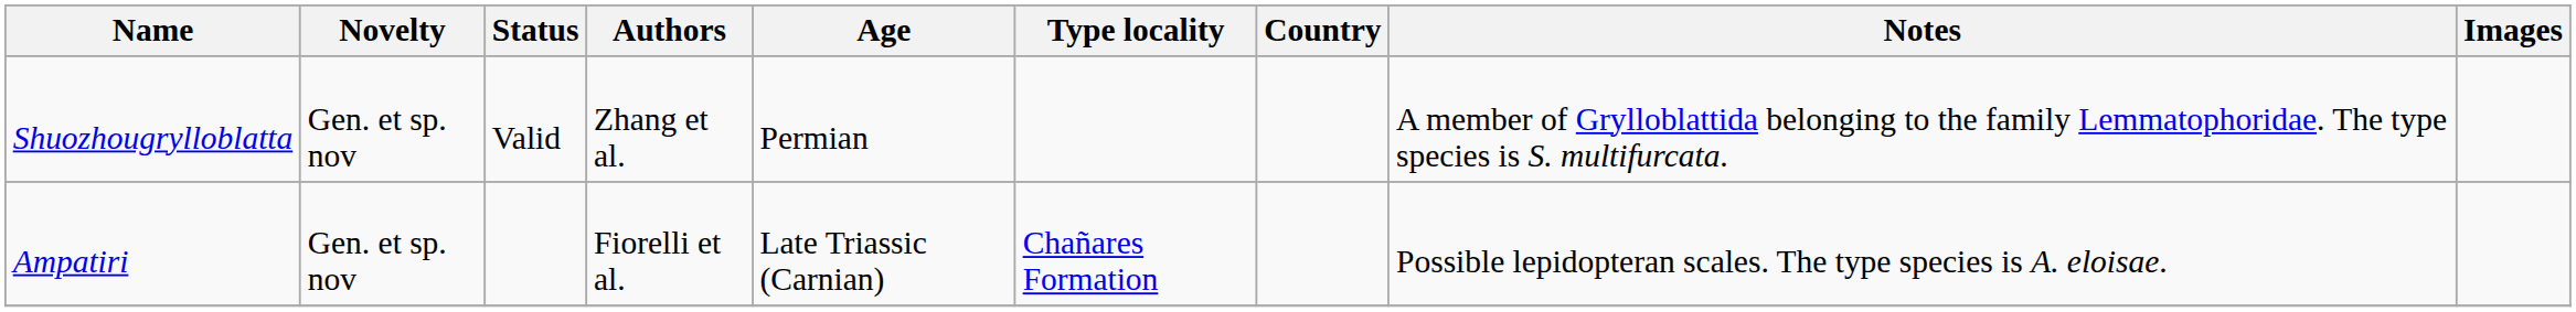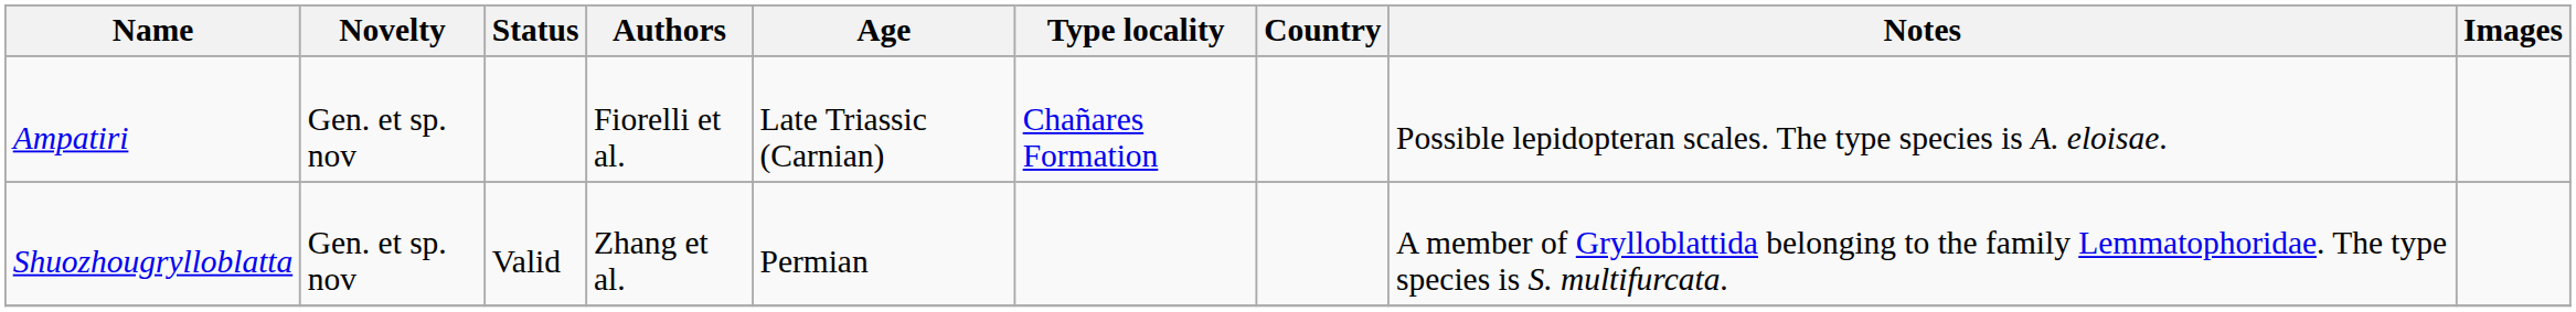rows swapped: Ampatiri <-> Shuozhougrylloblatta
